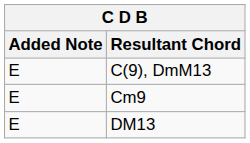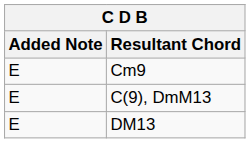rows swapped: Cm9 <-> C(9), DmM13
